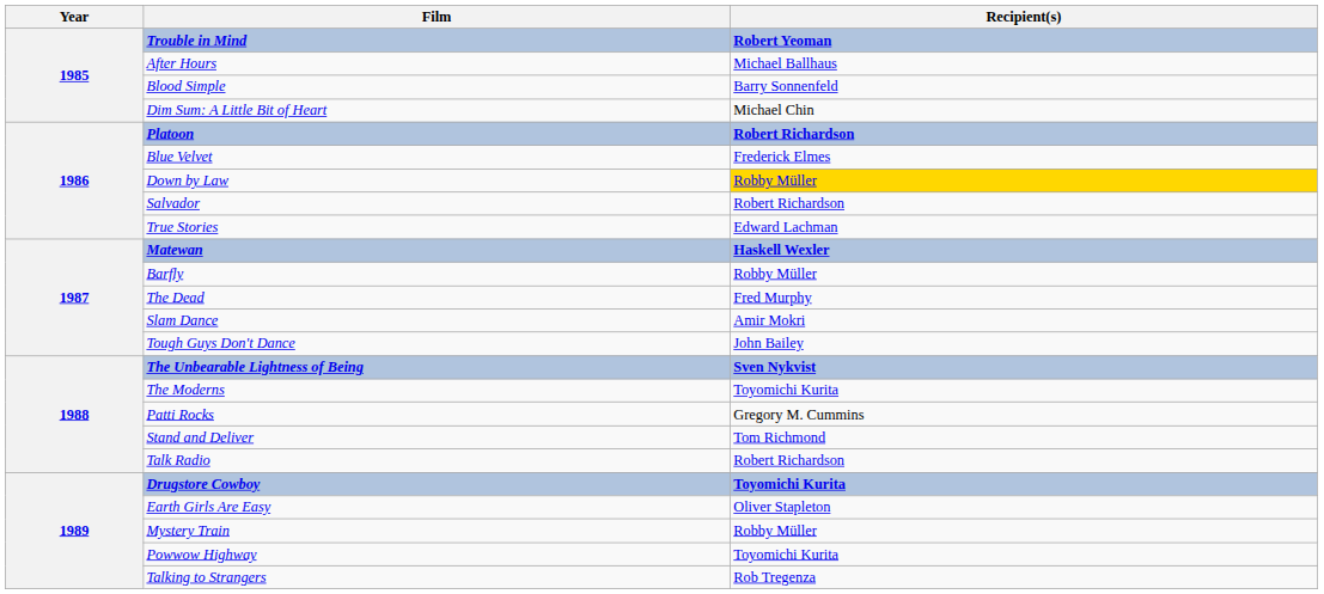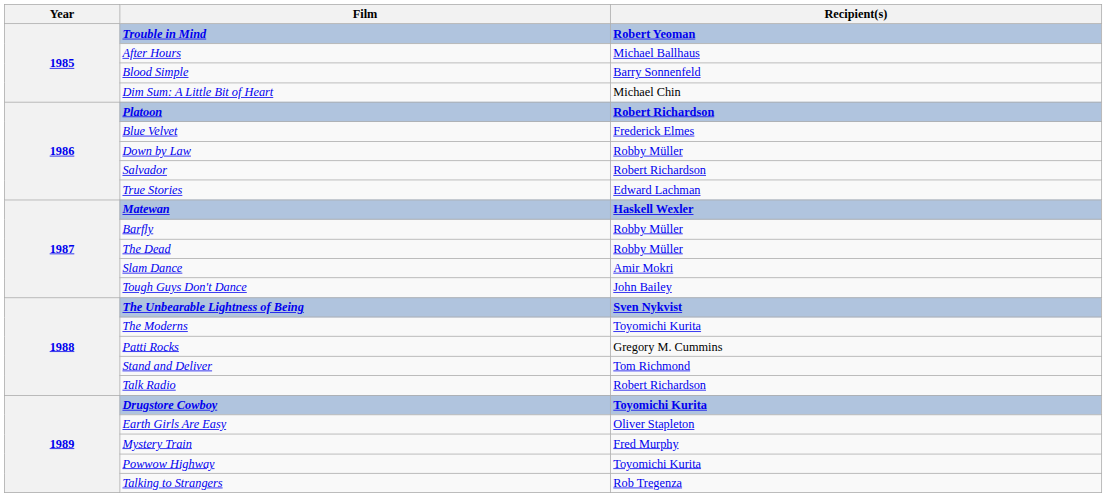Down by Law | Recipient(s): gold background -> no background
The Dead | Recipient(s): Fred Murphy -> Robby Müller
Mystery Train | Recipient(s): Robby Müller -> Fred Murphy
